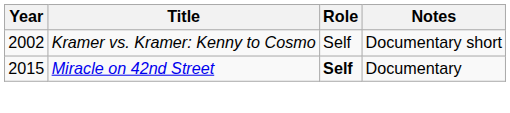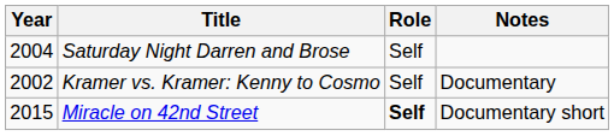+ row: 2004 | Saturday Night Darren and Brose | Self
Kramer vs. Kramer: Kenny to Cosmo | Notes: Documentary short -> Documentary
Miracle on 42nd Street | Notes: Documentary -> Documentary short
